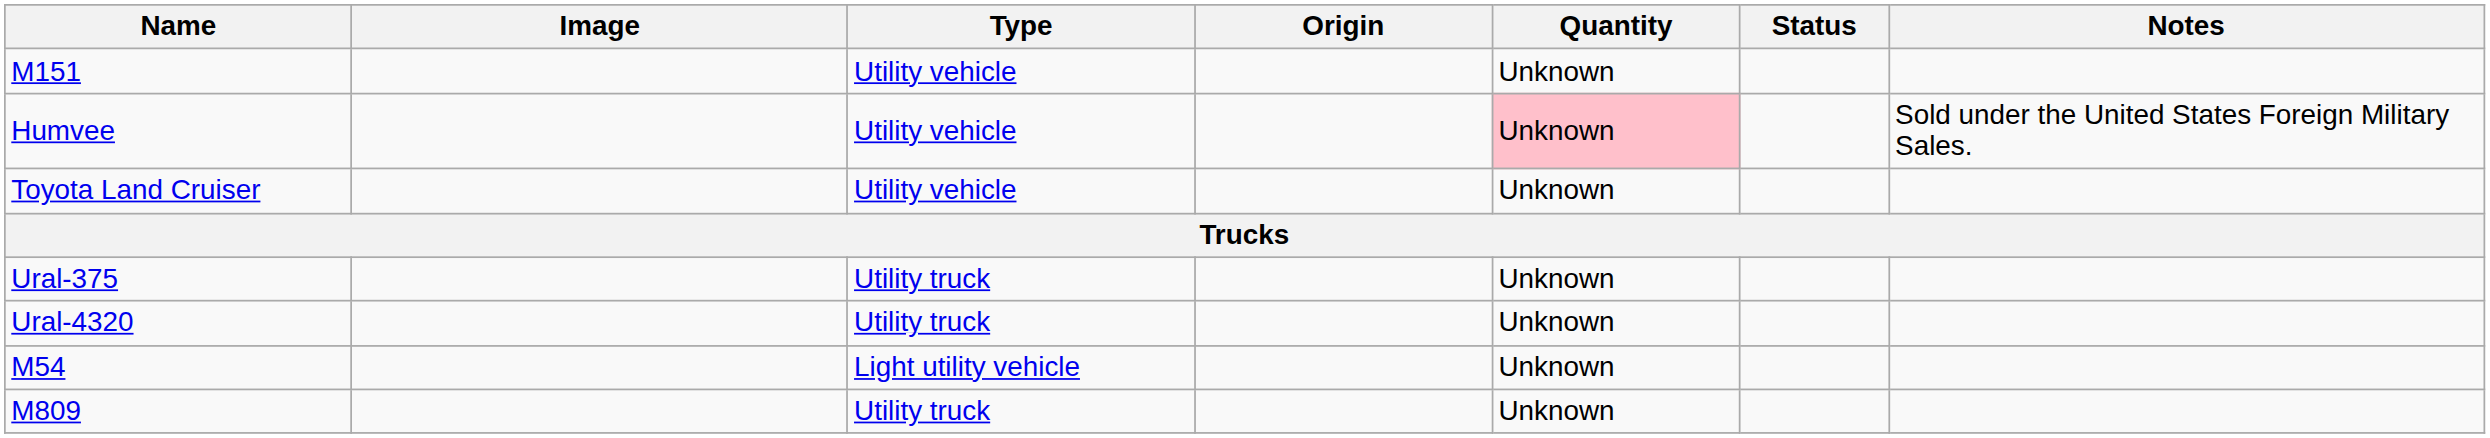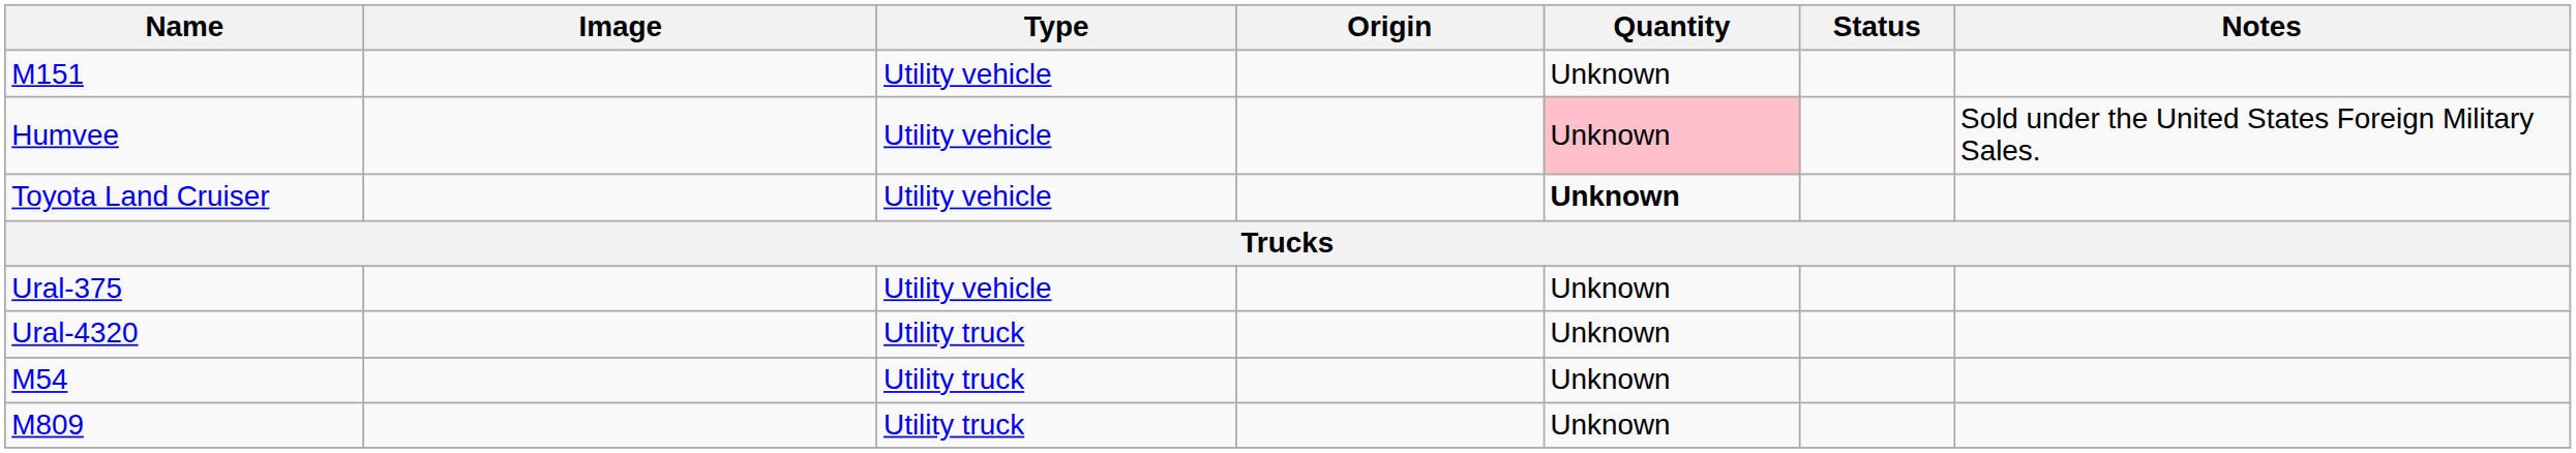Toyota Land Cruiser | Quantity: normal -> bold
Ural-375 | Type: Utility truck -> Utility vehicle
M54 | Type: Light utility vehicle -> Utility truck
